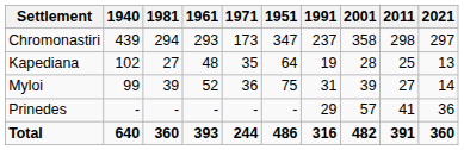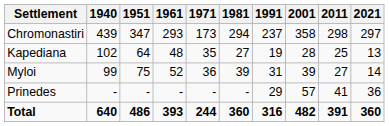columns swapped: 1951 <-> 1981
